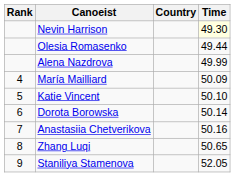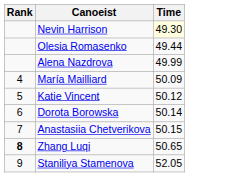- column: Country
Katie Vincent | Time: 50.10 -> 50.12
Anastasiia Chetverikova | Time: 50.16 -> 50.15
Zhang Luqi | Rank: normal -> bold
